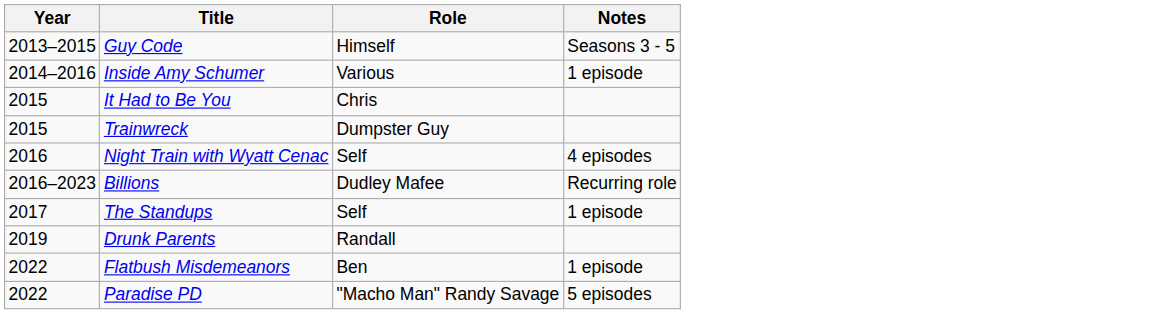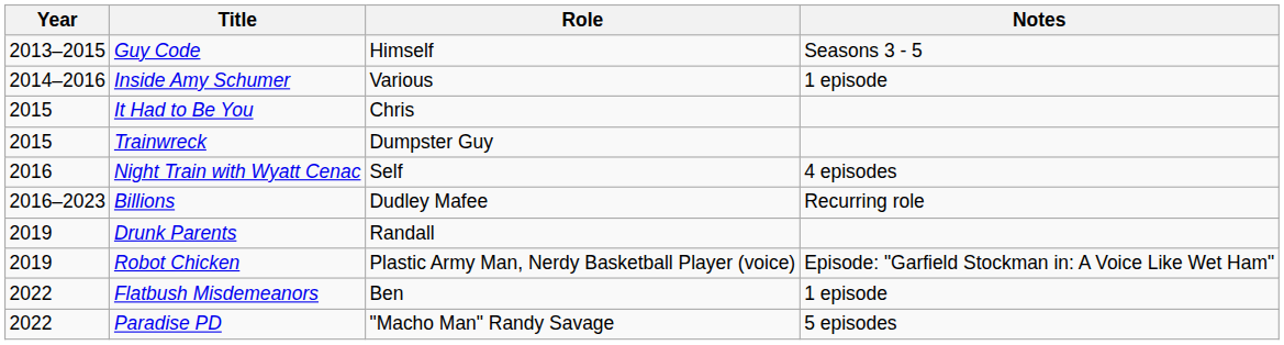- row: 2017 | The Standups | Self | 1 episode
+ row: 2019 | Robot Chicken | Plastic Army Man, Nerdy Basketball Player (voice) | Episode: "Garfield Stockman in: A Voice Like Wet Ham"
